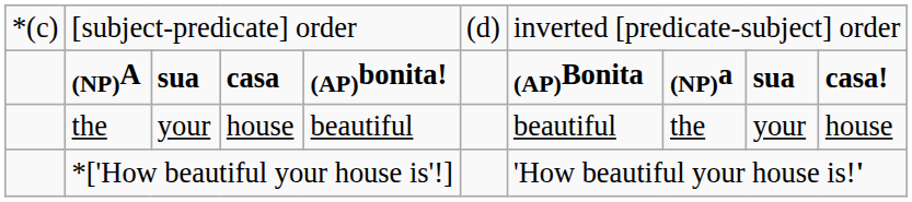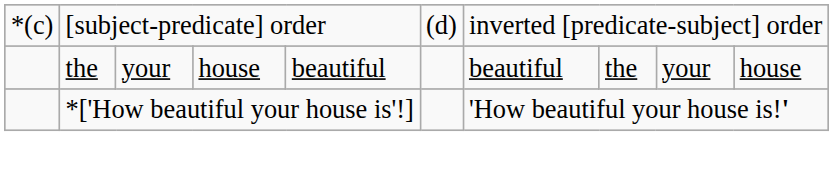- row: (NP)A | sua | casa | (AP)bonita! | (AP)Bonita | (NP)a | sua | casa!
